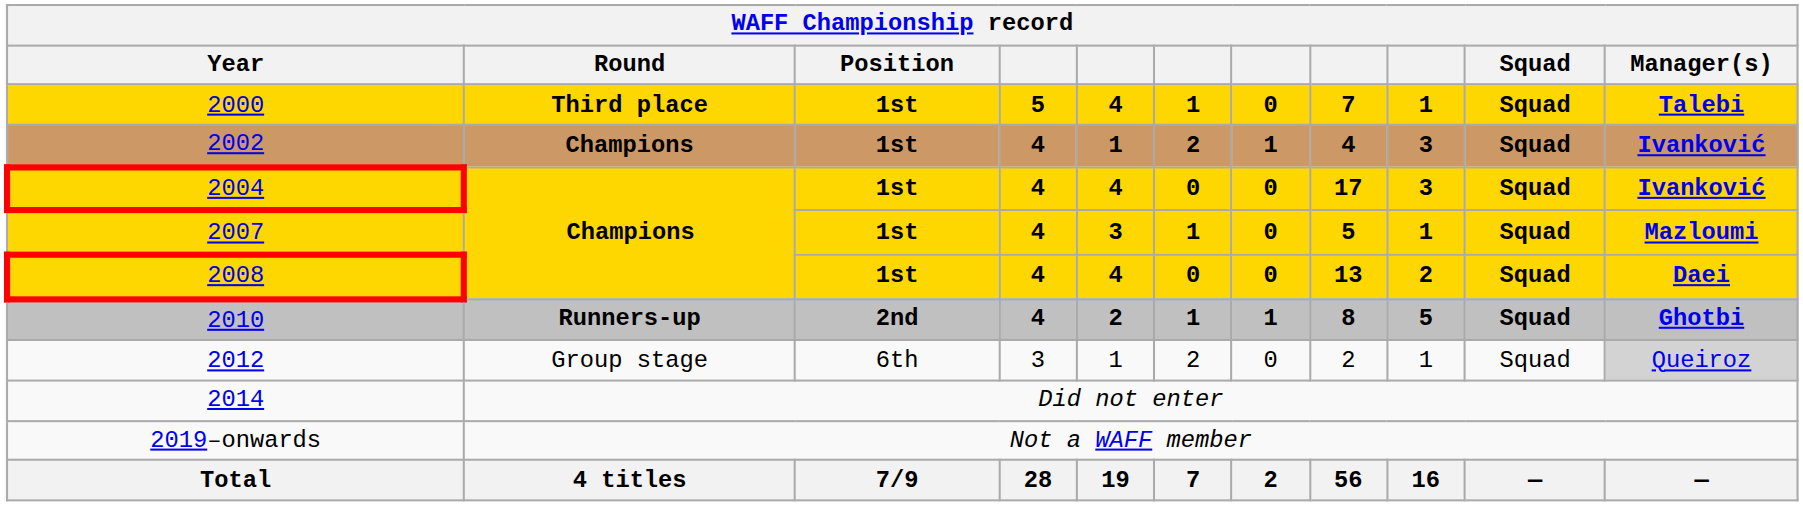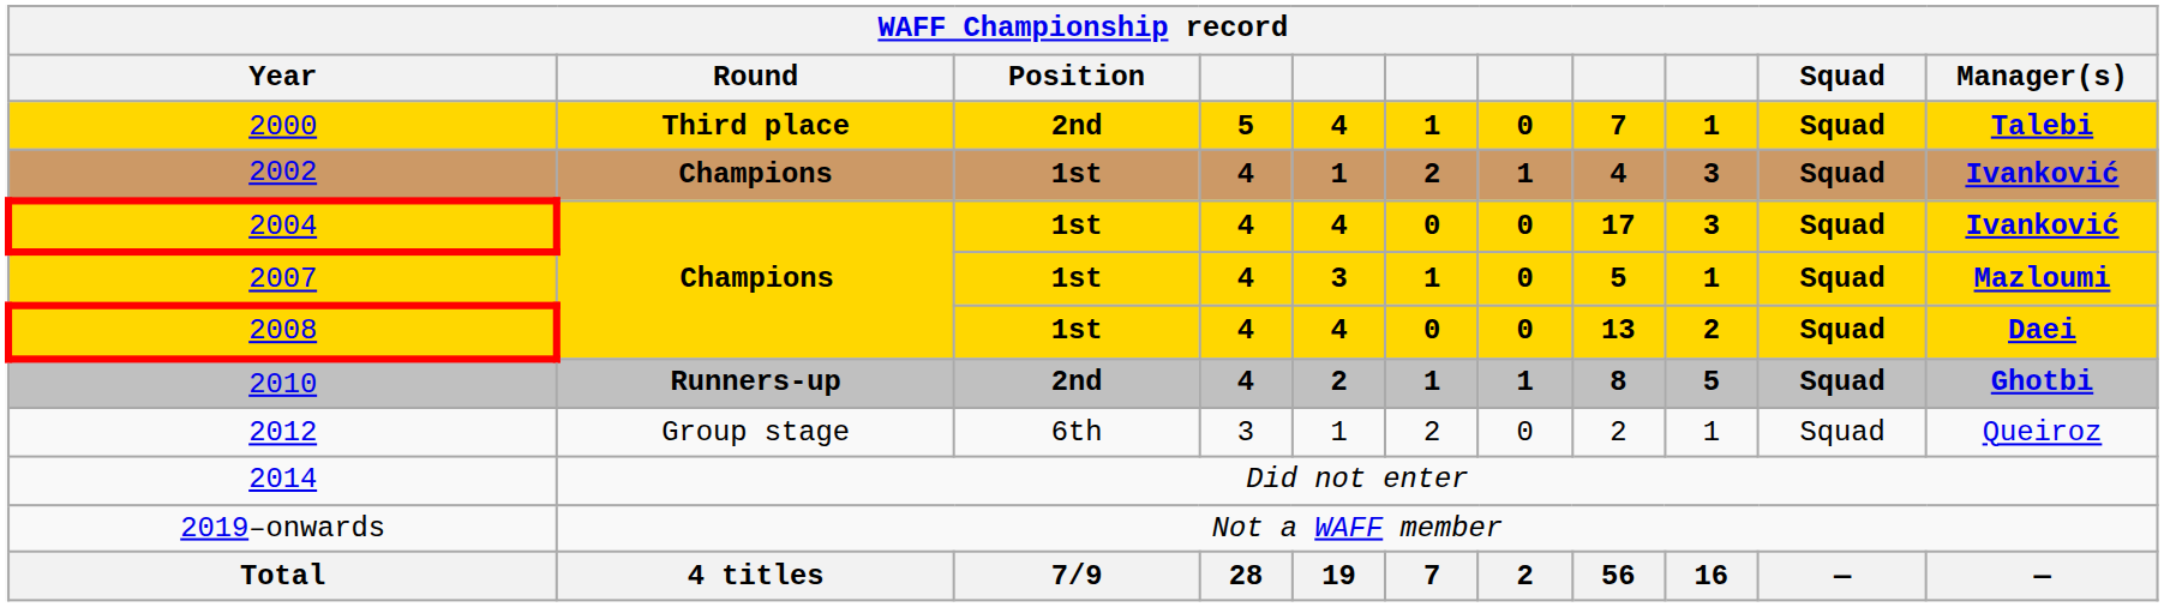2000 | Position: 1st -> 2nd
2012 | Manager(s): lightgrey background -> no background
